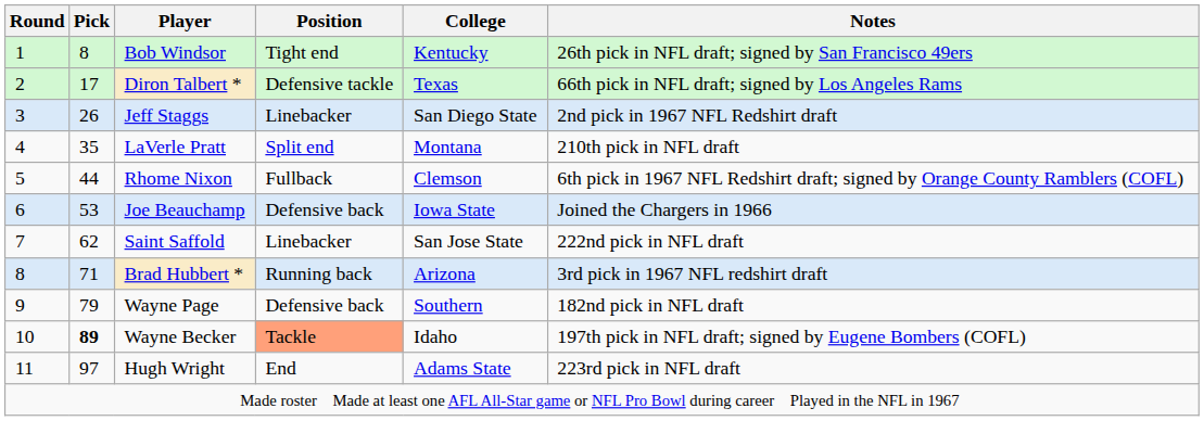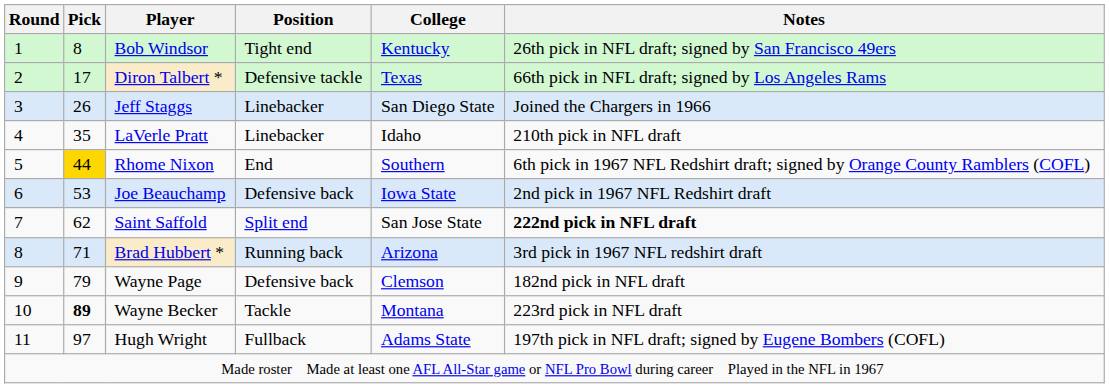Jeff Staggs | Notes: 2nd pick in 1967 NFL Redshirt draft -> Joined the Chargers in 1966
LaVerle Pratt | Position: Split end -> Linebacker
LaVerle Pratt | College: Montana -> Idaho
Rhome Nixon | Pick: no background -> gold background
Rhome Nixon | Position: Fullback -> End
Rhome Nixon | College: Clemson -> Southern
Joe Beauchamp | Notes: Joined the Chargers in 1966 -> 2nd pick in 1967 NFL Redshirt draft
Saint Saffold | Position: Linebacker -> Split end
Saint Saffold | Notes: normal -> bold
Wayne Page | College: Southern -> Clemson
Wayne Becker | Position: lightsalmon background -> no background
Wayne Becker | College: Idaho -> Montana
Wayne Becker | Notes: 197th pick in NFL draft; signed by Eugene Bombers (COFL) -> 223rd pick in NFL draft
Hugh Wright | Position: End -> Fullback
Hugh Wright | Notes: 223rd pick in NFL draft -> 197th pick in NFL draft; signed by Eugene Bombers (COFL)
